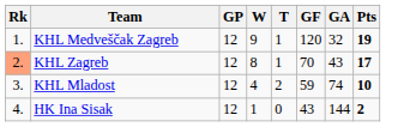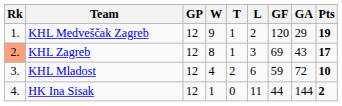+ column: L | 2 | 3 | 6 | 11
KHL Medveščak Zagreb | GA: 32 -> 29
KHL Zagreb | GF: 70 -> 69
KHL Mladost | GA: 74 -> 72
HK Ina Sisak | GF: 43 -> 44
